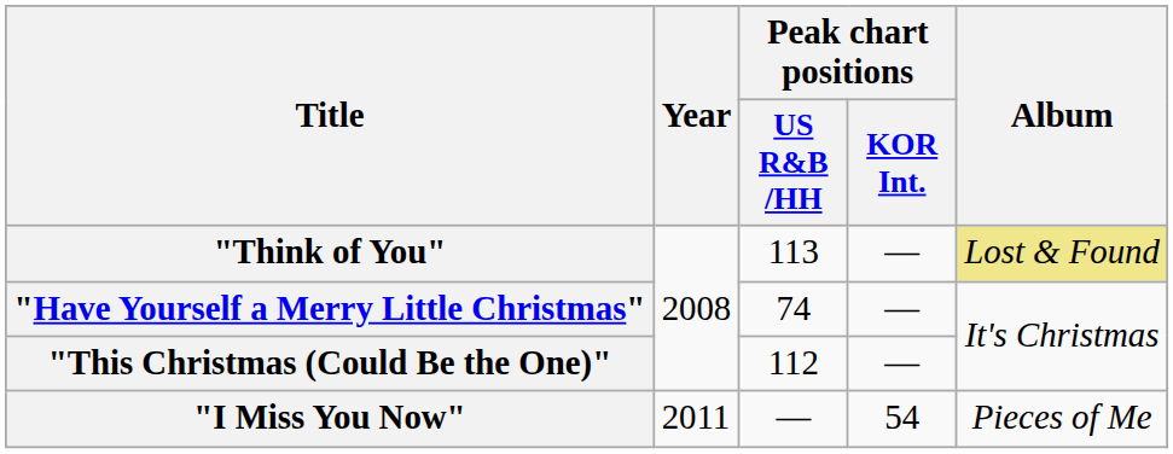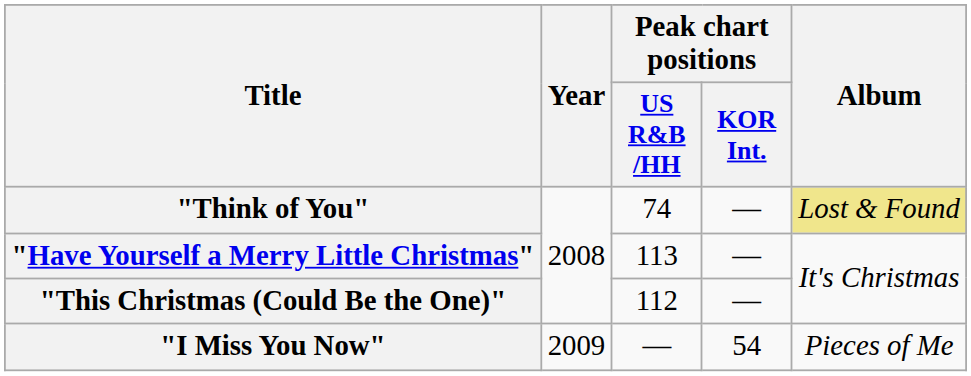"Think of You" | Peak chart positions / US R&B /HH: 113 -> 74
"Have Yourself a Merry Little Christmas" | Peak chart positions / US R&B /HH: 74 -> 113
"I Miss You Now" | Year: 2011 -> 2009
